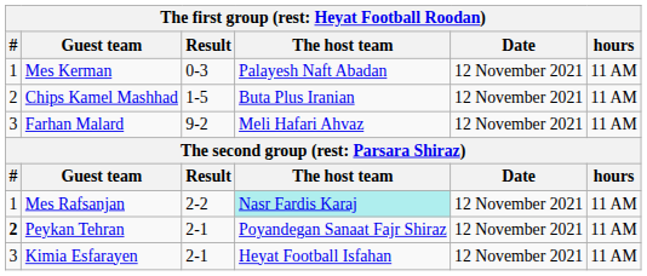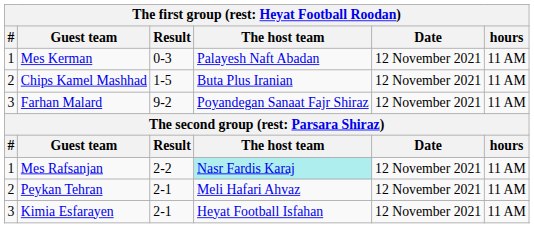Farhan Malard | The host team: Meli Hafari Ahvaz -> Poyandegan Sanaat Fajr Shiraz
Peykan Tehran | #: bold -> normal
Peykan Tehran | The host team: Poyandegan Sanaat Fajr Shiraz -> Meli Hafari Ahvaz
